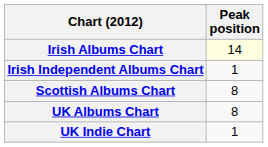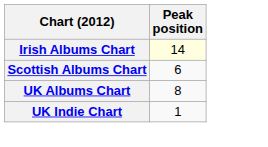- row: Irish Independent Albums Chart | 1
Scottish Albums Chart | Peak position: 8 -> 6
